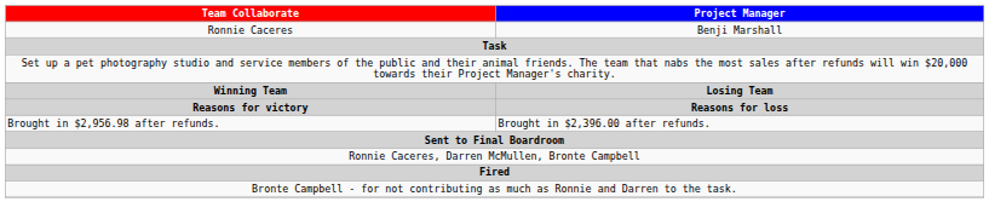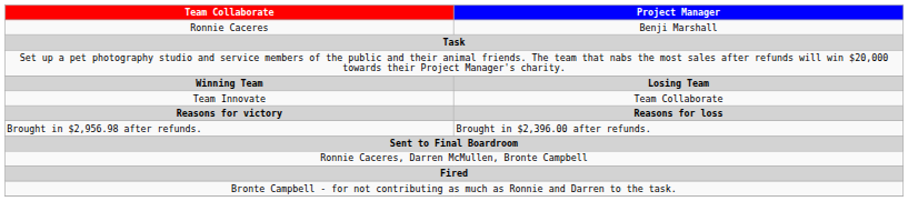+ row: Team Innovate | Team Collaborate
